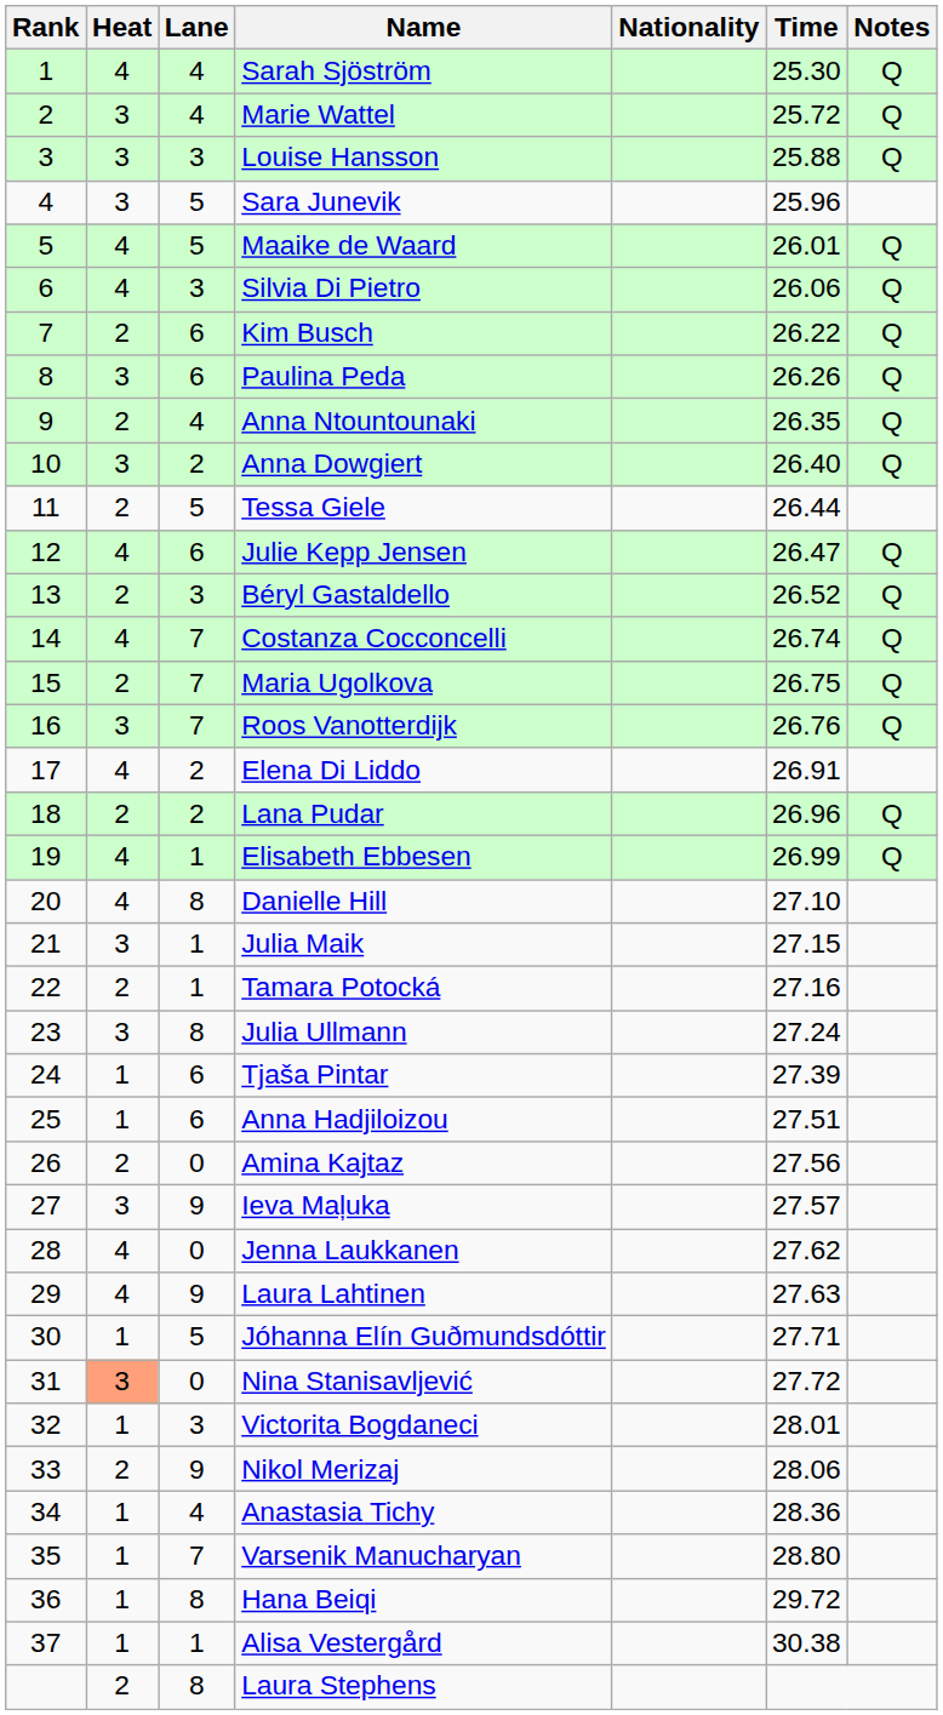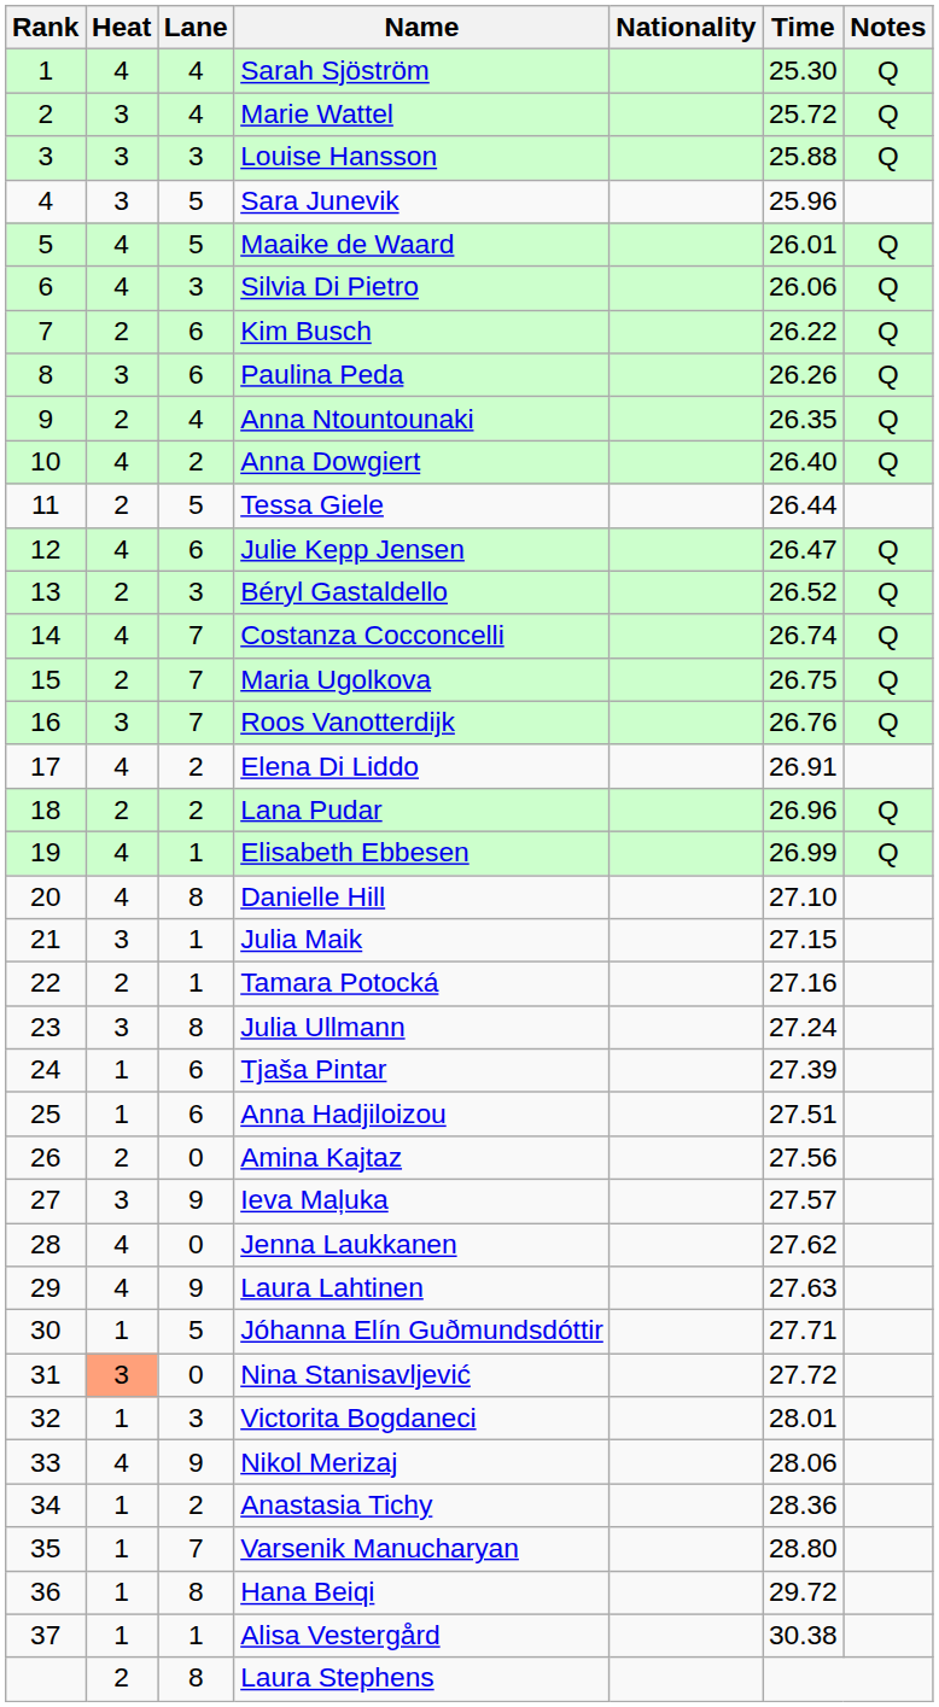Anna Dowgiert | Heat: 3 -> 4
Nikol Merizaj | Heat: 2 -> 4
Anastasia Tichy | Lane: 4 -> 2
